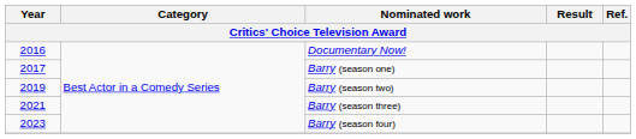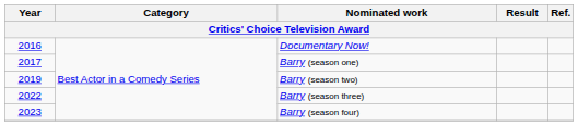Barry (season three) | Year: 2021 -> 2022
